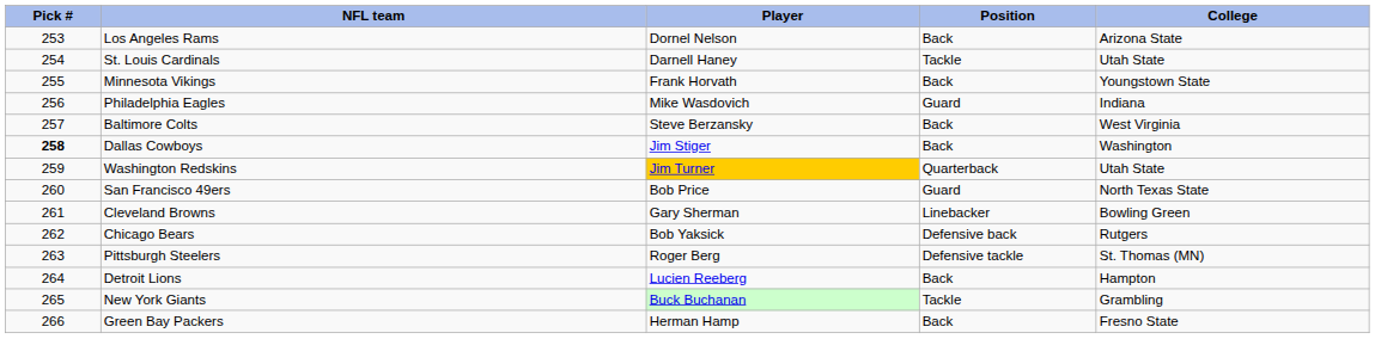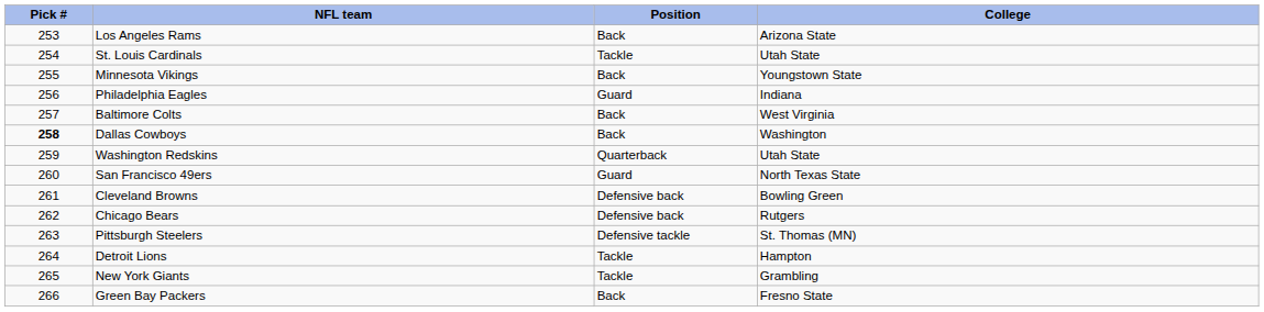- column: Player | Dornel Nelson | Darnell Haney | Frank Horvath | Mike Wasdovich | Steve Berzansky | Jim Stiger | Jim Turner | Bob Price | Gary Sherman | Bob Yaksick | Roger Berg | Lucien Reeberg | Buck Buchanan | Herman Hamp
Cleveland Browns | Position: Linebacker -> Defensive back
Detroit Lions | Position: Back -> Tackle
